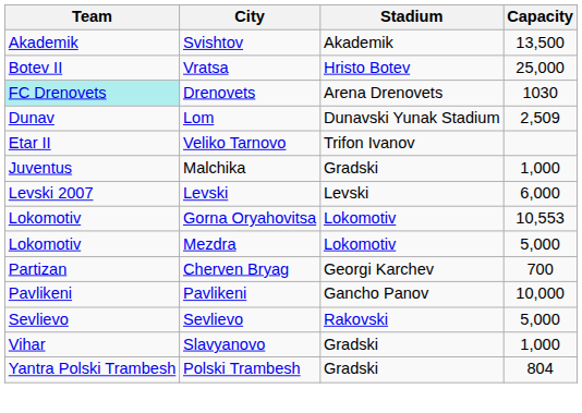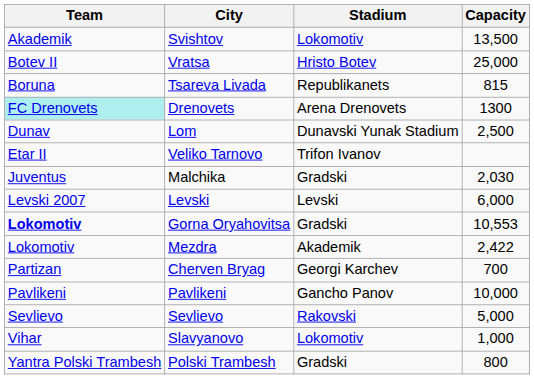Svishtov | Stadium: Akademik -> Lokomotiv
+ row: Boruna | Tsareva Livada | Republikanets | 815
Drenovets | Capacity: 1030 -> 1300
Lom | Capacity: 2,509 -> 2,500
Malchika | Capacity: 1,000 -> 2,030
Gorna Oryahovitsa | Team: normal -> bold
Gorna Oryahovitsa | Stadium: Lokomotiv -> Gradski
Mezdra | Stadium: Lokomotiv -> Akademik
Mezdra | Capacity: 5,000 -> 2,422
Slavyanovo | Stadium: Gradski -> Lokomotiv
Polski Trambesh | Capacity: 804 -> 800
